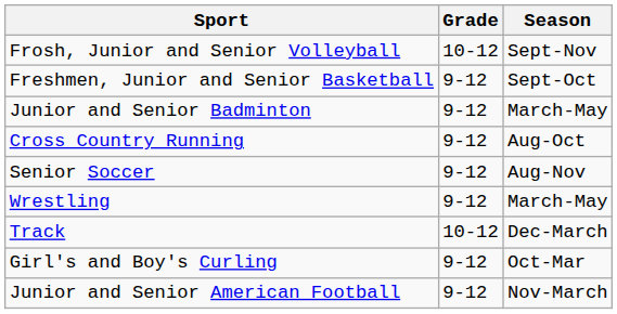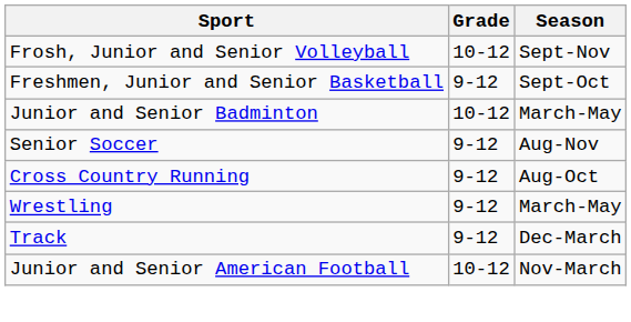Junior and Senior Badminton | Grade: 9-12 -> 10-12
rows swapped: Senior Soccer <-> Cross Country Running
Track | Grade: 10-12 -> 9-12
- row: Girl's and Boy's Curling | 9-12 | Oct-Mar
Junior and Senior American Football | Grade: 9-12 -> 10-12
